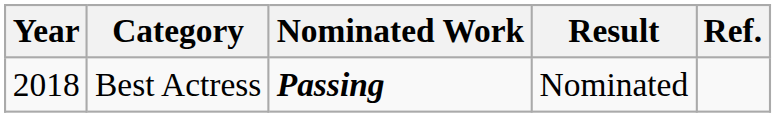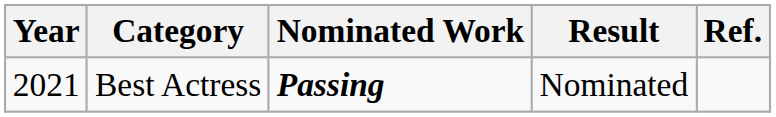Best Actress | Year: 2018 -> 2021
